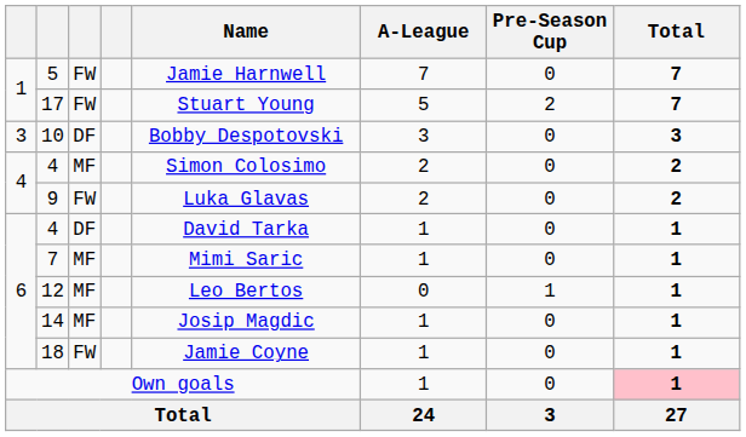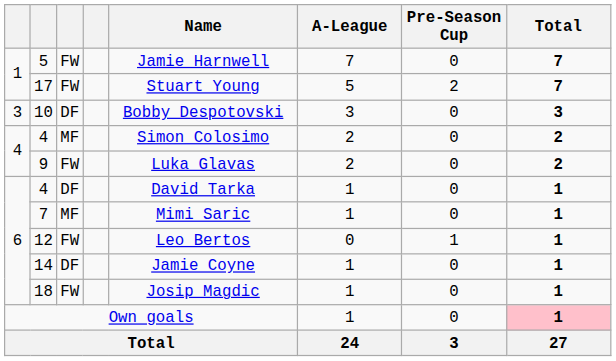12 | column 3: MF -> FW
14 | column 3: MF -> DF
14 | Name: Josip Magdic -> Jamie Coyne
18 | Name: Jamie Coyne -> Josip Magdic
